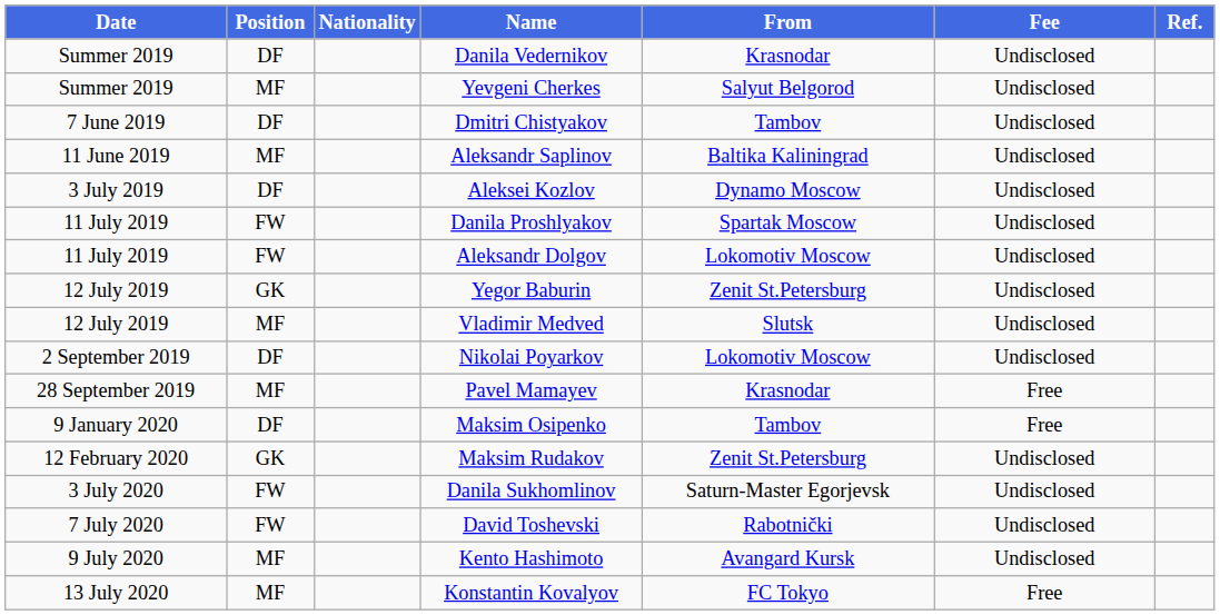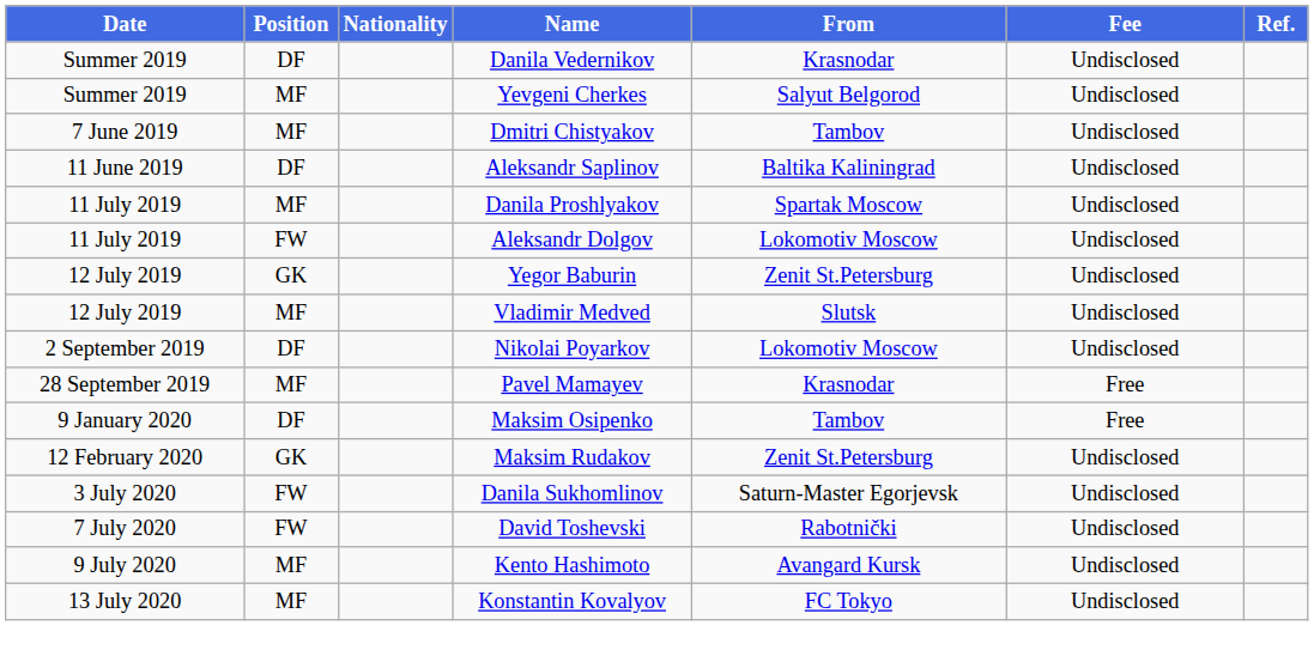Dmitri Chistyakov | Position: DF -> MF
Aleksandr Saplinov | Position: MF -> DF
- row: 3 July 2019 | DF | Aleksei Kozlov | Dynamo Moscow | Undisclosed
Danila Proshlyakov | Position: FW -> MF
Konstantin Kovalyov | Fee: Free -> Undisclosed
